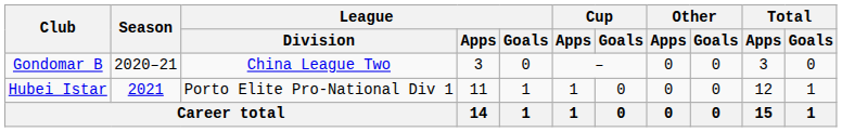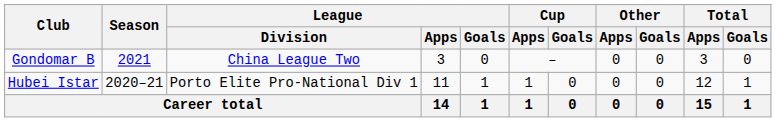Gondomar B | Season: 2020–21 -> 2021
Hubei Istar | Season: 2021 -> 2020–21
